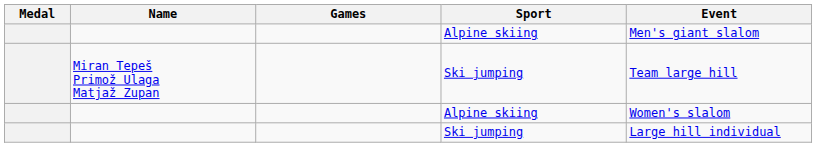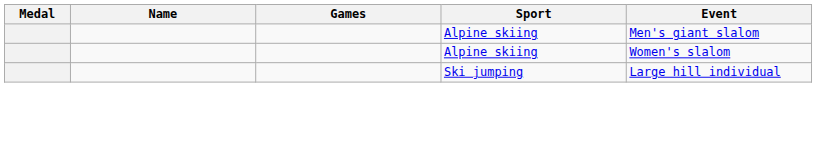- row: Miran Tepeš Primož Ulaga Matjaž Zupan | Ski jumping | Team large hill
